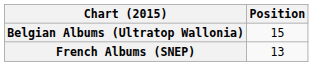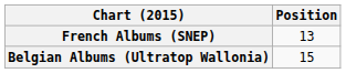rows swapped: Belgian Albums (Ultratop Wallonia) <-> French Albums (SNEP)
